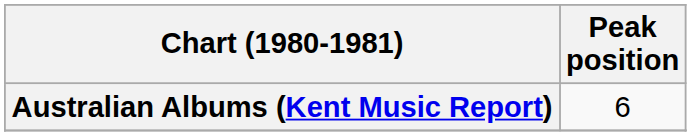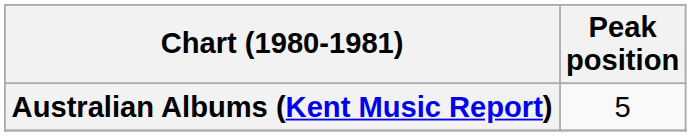Australian Albums (Kent Music Report) | Peak position: 6 -> 5
